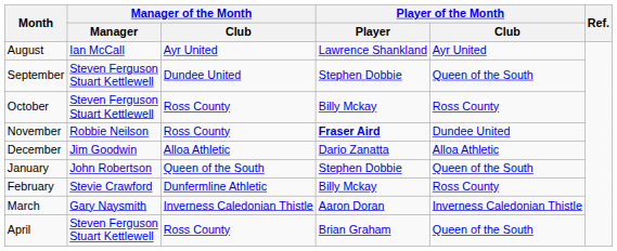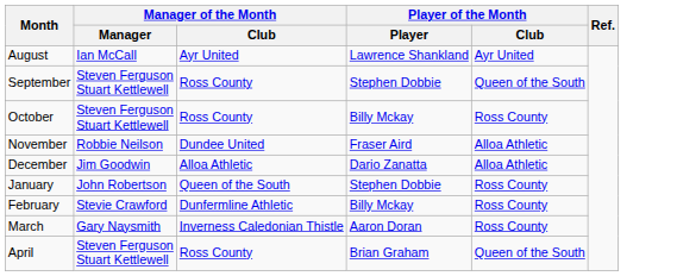September | Manager of the Month / Club: Dundee United -> Ross County
November | Manager of the Month / Club: Ross County -> Dundee United
November | Player of the Month / Player: bold -> normal
November | Player of the Month / Club: Dundee United -> Alloa Athletic
January | Player of the Month / Club: Queen of the South -> Ross County
March | Player of the Month / Club: Inverness Caledonian Thistle -> Ross County
